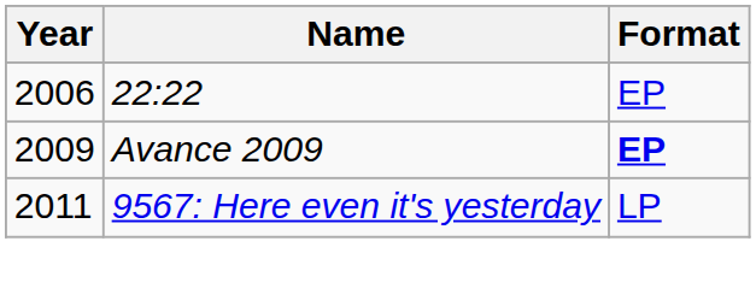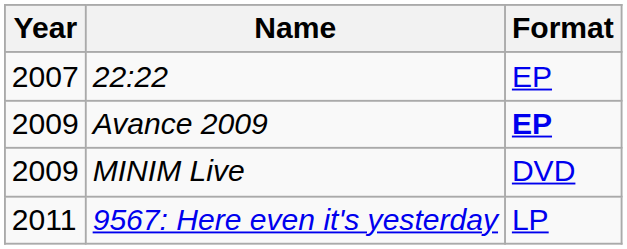22:22 | Year: 2006 -> 2007
+ row: 2009 | MINIM Live | DVD
